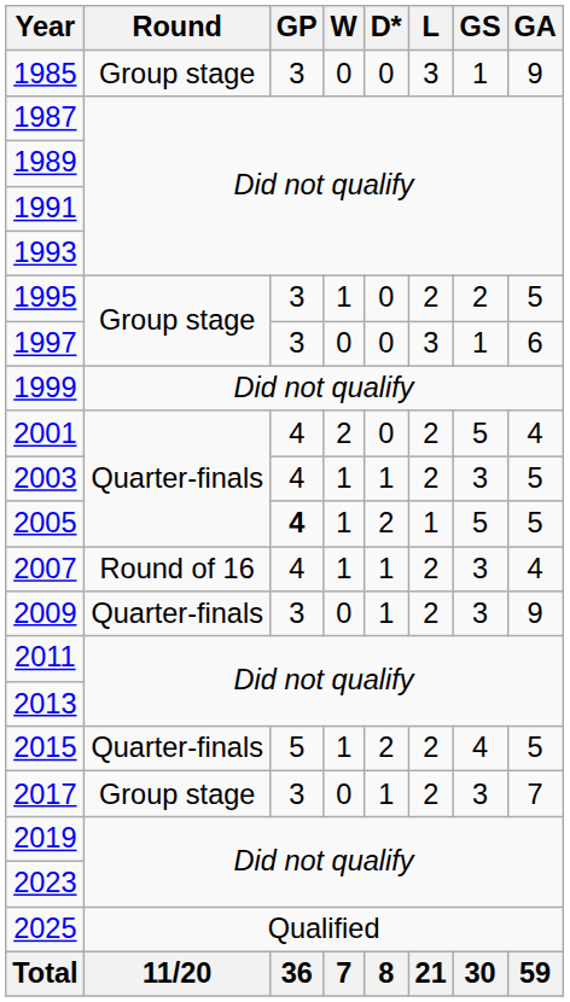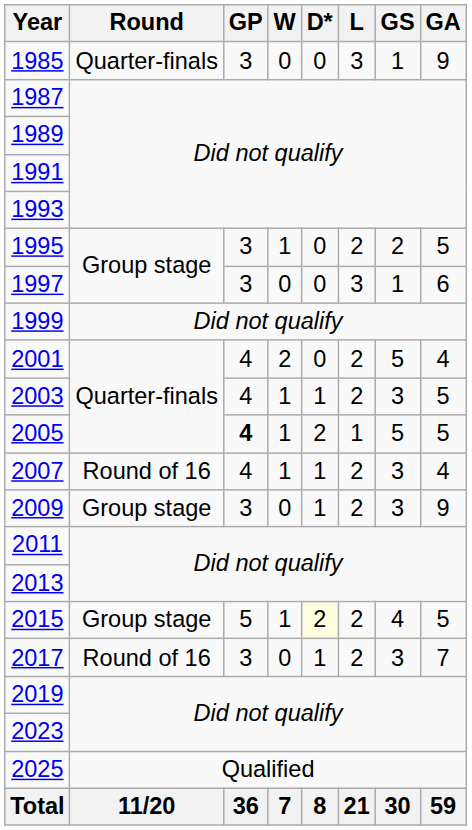1985 | Round: Group stage -> Quarter-finals
2009 | Round: Quarter-finals -> Group stage
2015 | Round: Quarter-finals -> Group stage
2015 | D*: no background -> lightyellow background
2017 | Round: Group stage -> Round of 16
